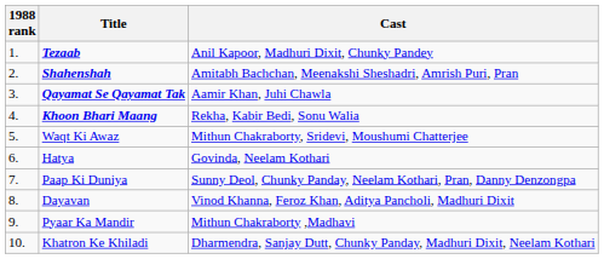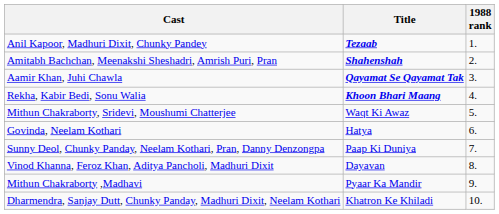columns swapped: 1988 rank <-> Cast
